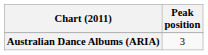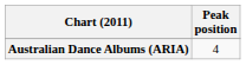Australian Dance Albums (ARIA) | Peak position: 3 -> 4
